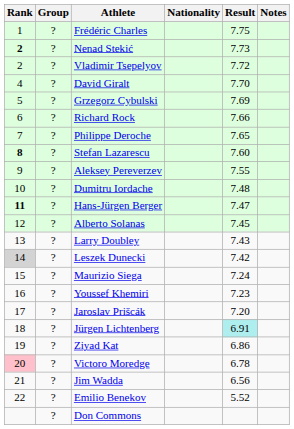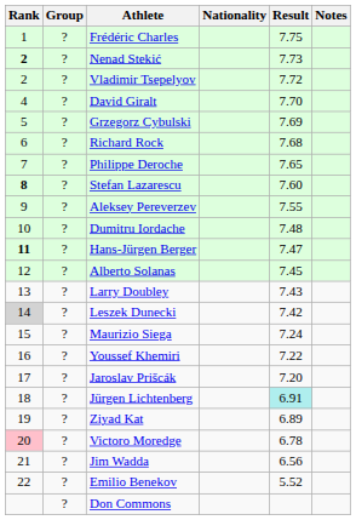Richard Rock | Result: 7.66 -> 7.68
Youssef Khemiri | Result: 7.23 -> 7.22
Ziyad Kat | Result: 6.86 -> 6.89
